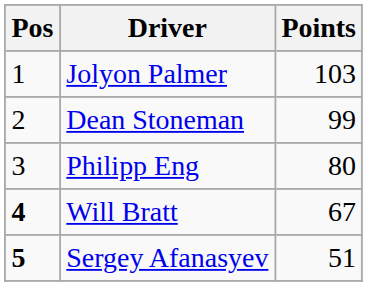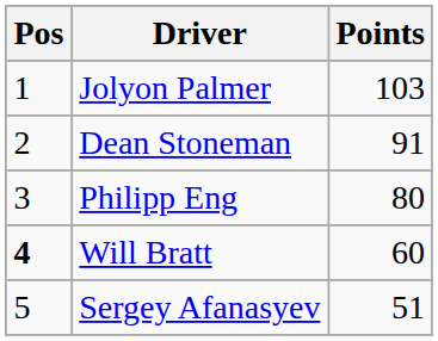Dean Stoneman | Points: 99 -> 91
Will Bratt | Points: 67 -> 60
Sergey Afanasyev | Pos: bold -> normal
